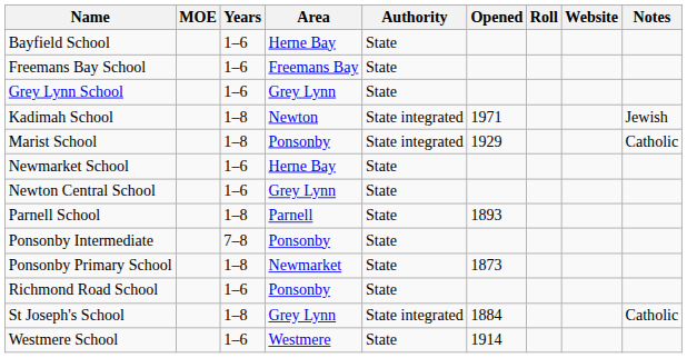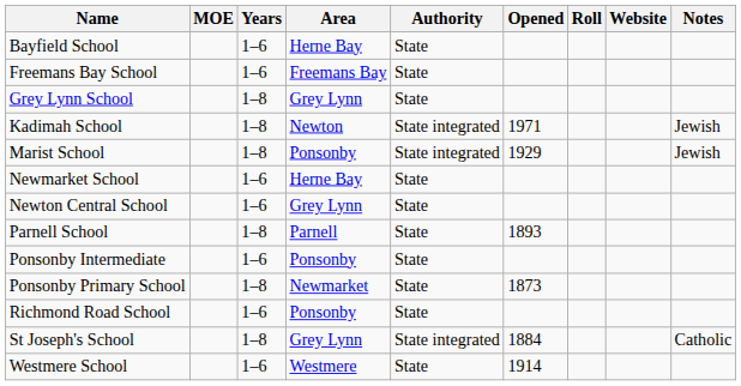Grey Lynn School | Years: 1–6 -> 1–8
Marist School | Notes: Catholic -> Jewish
Ponsonby Intermediate | Years: 7–8 -> 1–6
